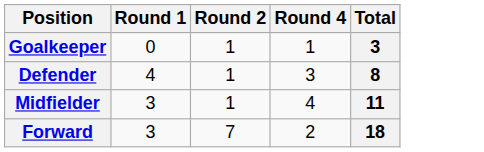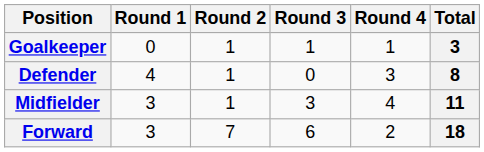+ column: Round 3 | 1 | 0 | 3 | 6
